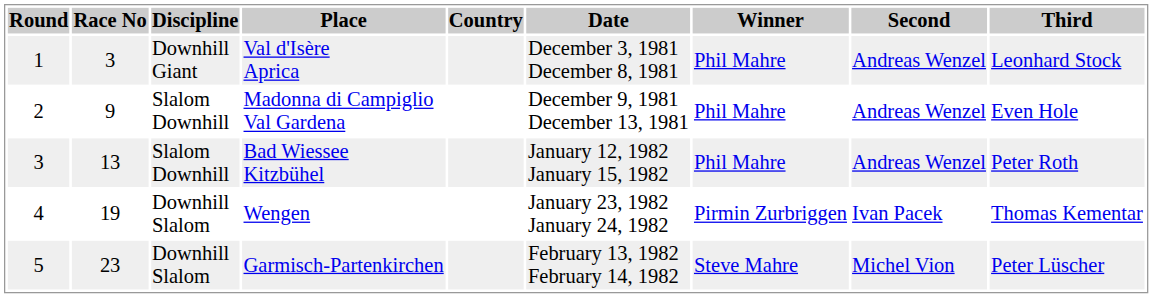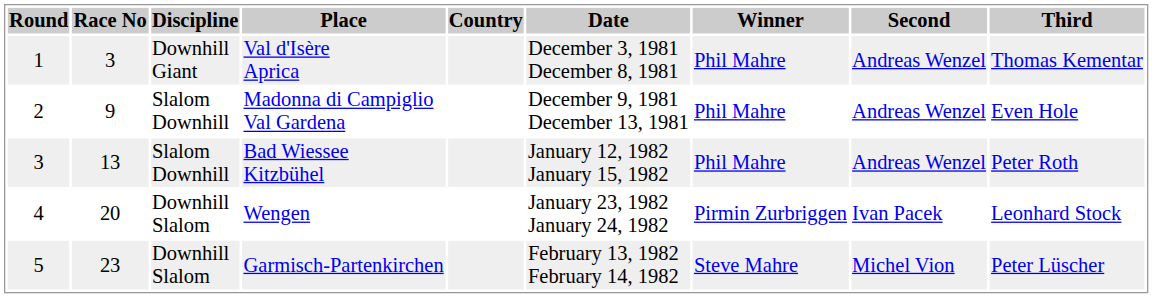Val d'Isère Aprica | Third: Leonhard Stock -> Thomas Kementar
Wengen | Race No: 19 -> 20
Wengen | Third: Thomas Kementar -> Leonhard Stock
